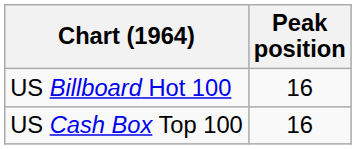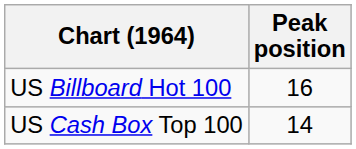US Cash Box Top 100 | Peak position: 16 -> 14
